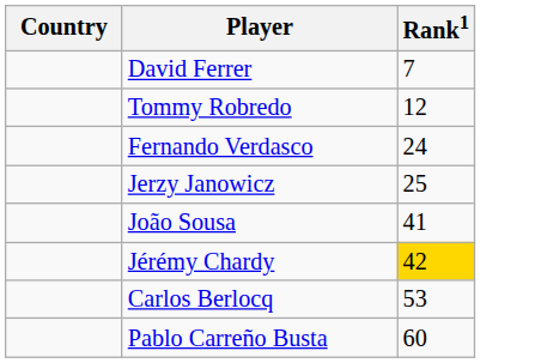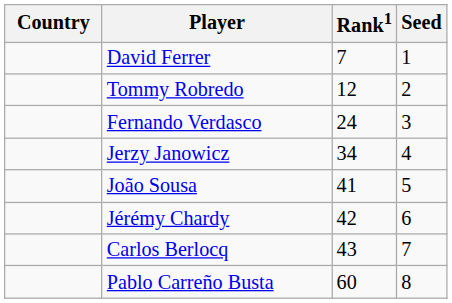+ column: Seed | 1 | 2 | 3 | 4 | 5 | 6 | 7 | 8
Jerzy Janowicz | Rank1: 25 -> 34
Jérémy Chardy | Rank1: gold background -> no background
Carlos Berlocq | Rank1: 53 -> 43
